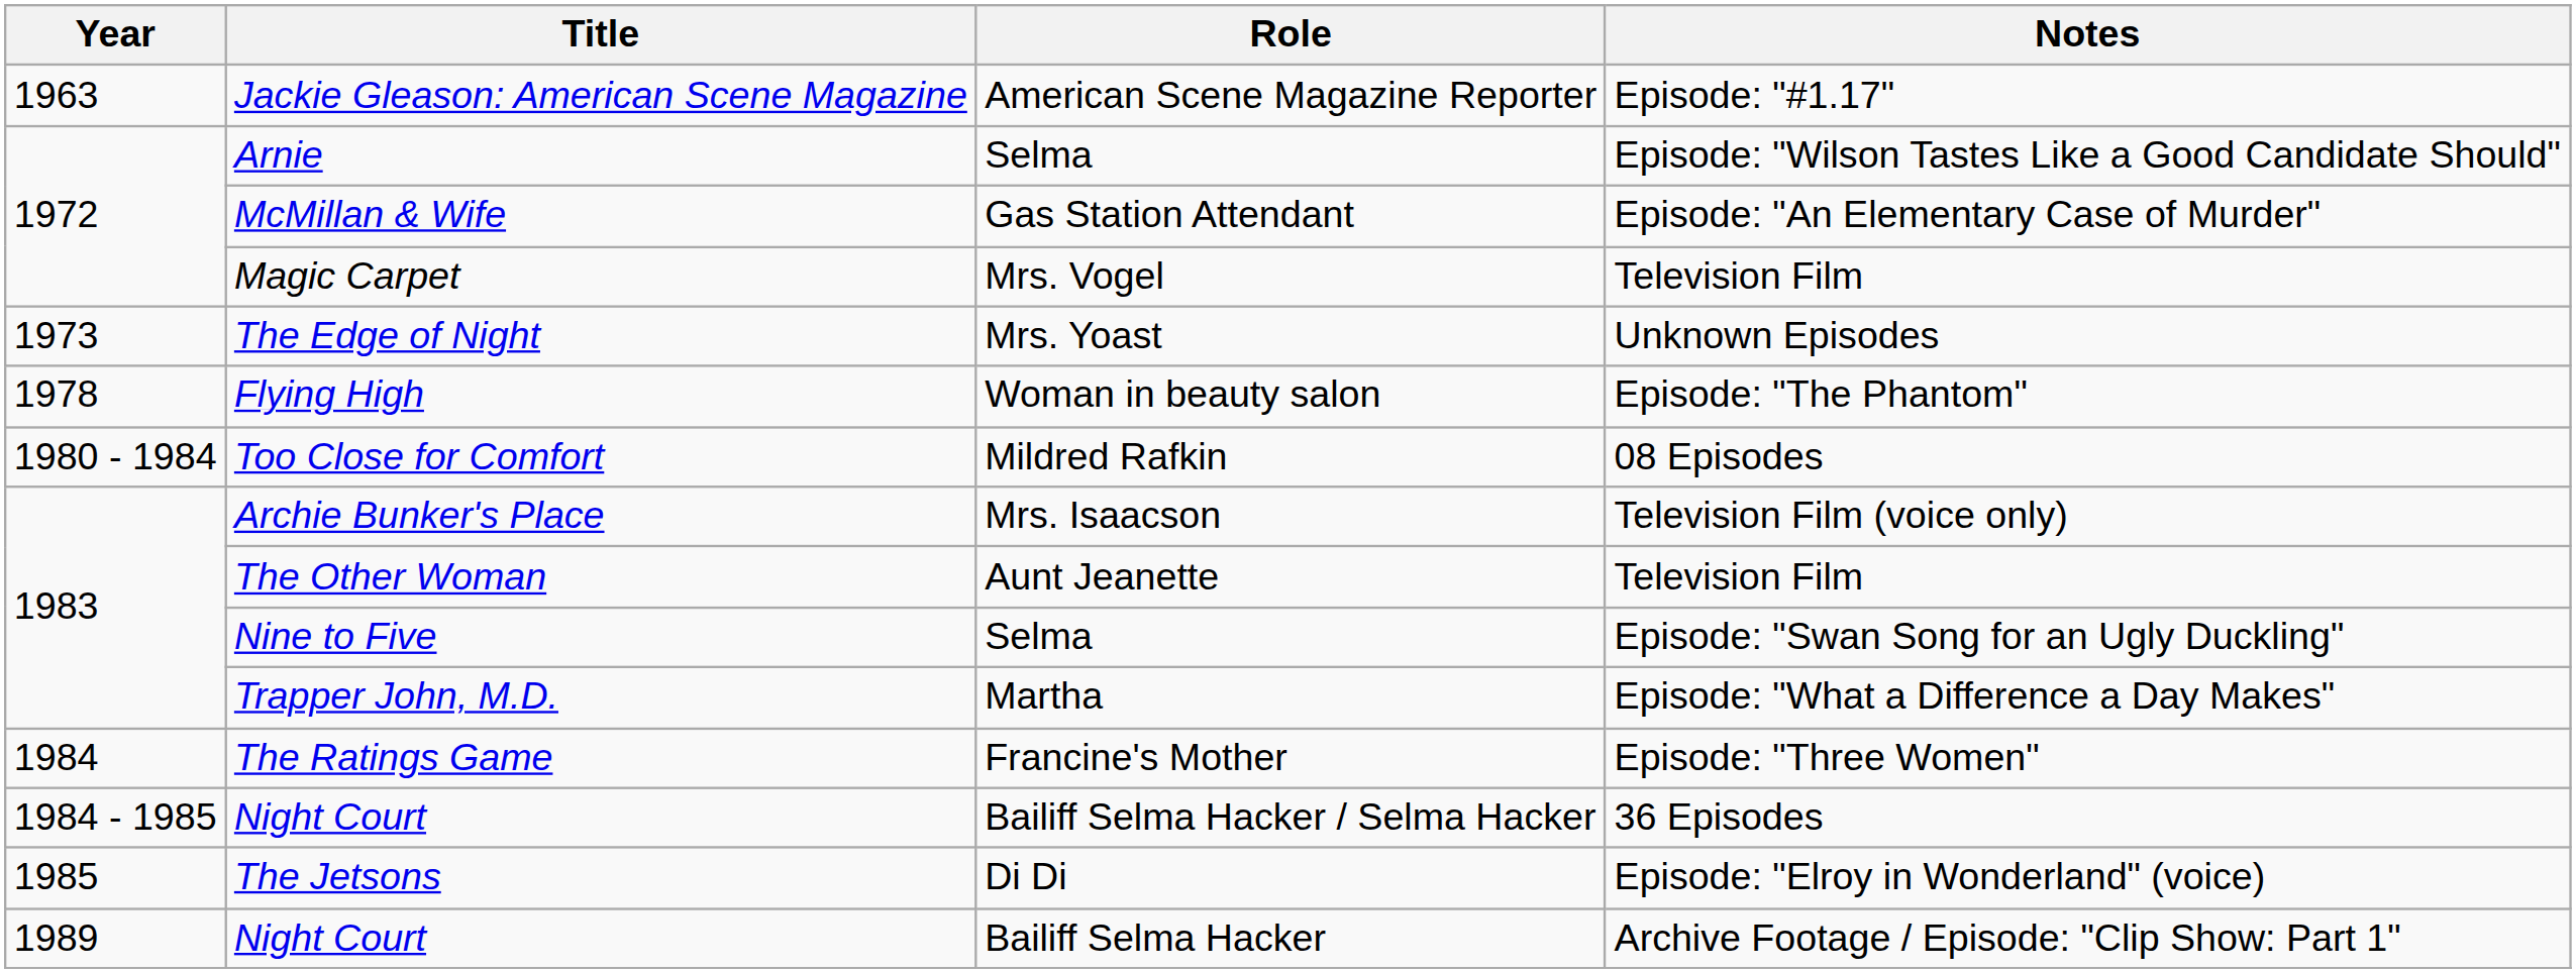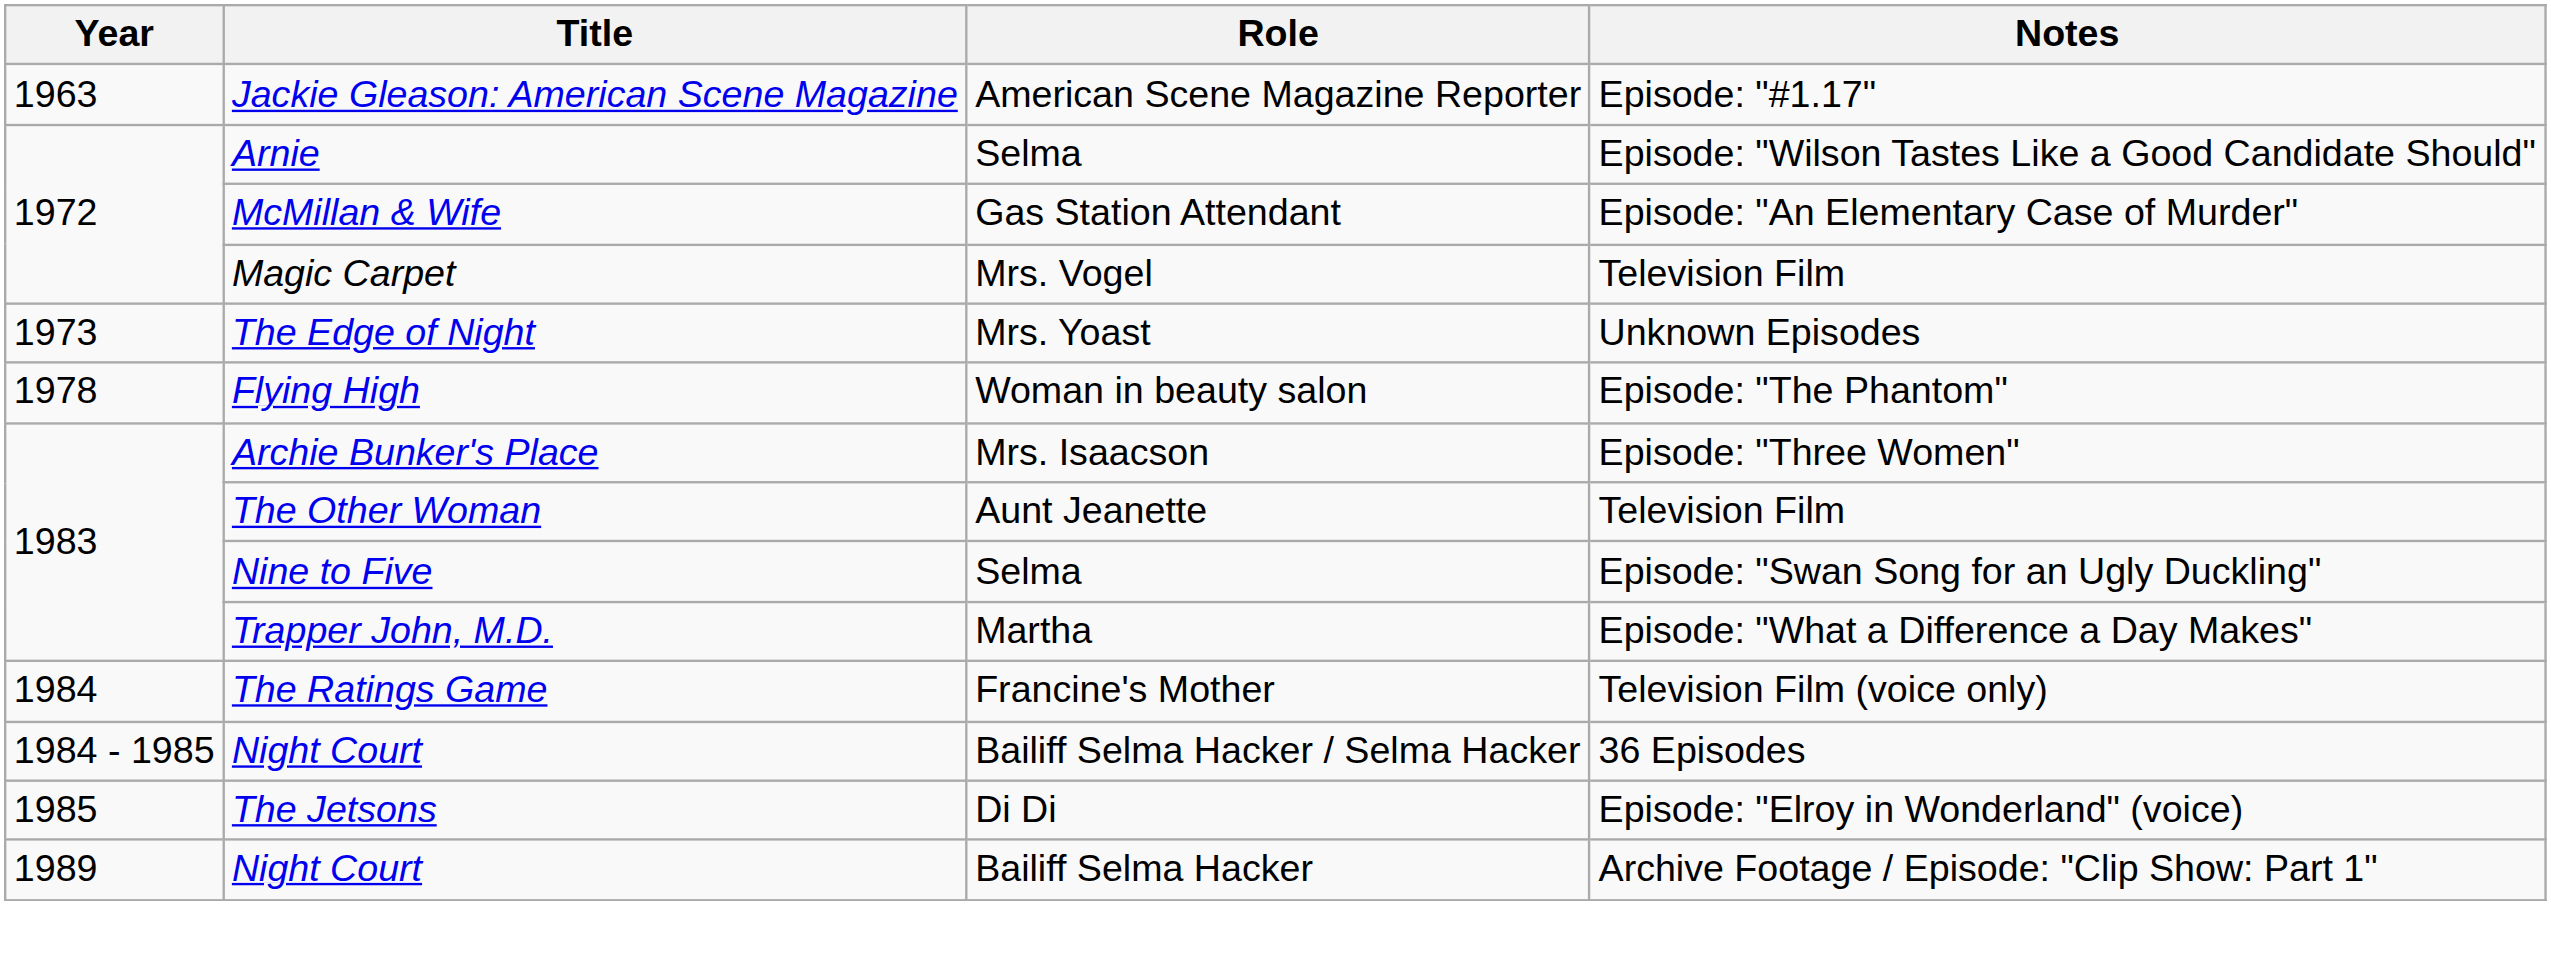- row: 1980 - 1984 | Too Close for Comfort | Mildred Rafkin | 08 Episodes
Archie Bunker's Place | Notes: Television Film (voice only) -> Episode: "Three Women"
The Ratings Game | Notes: Episode: "Three Women" -> Television Film (voice only)
